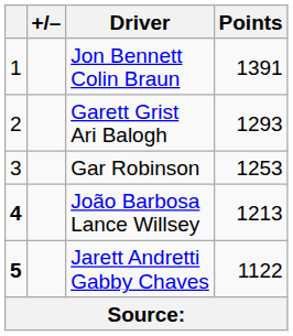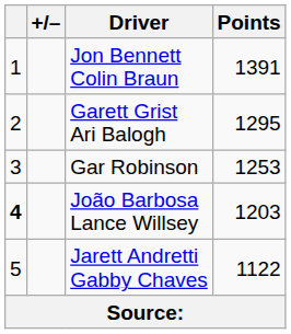Garett Grist Ari Balogh | Points: 1293 -> 1295
João Barbosa Lance Willsey | Points: 1213 -> 1203
Jarett Andretti Gabby Chaves | column 1: bold -> normal
